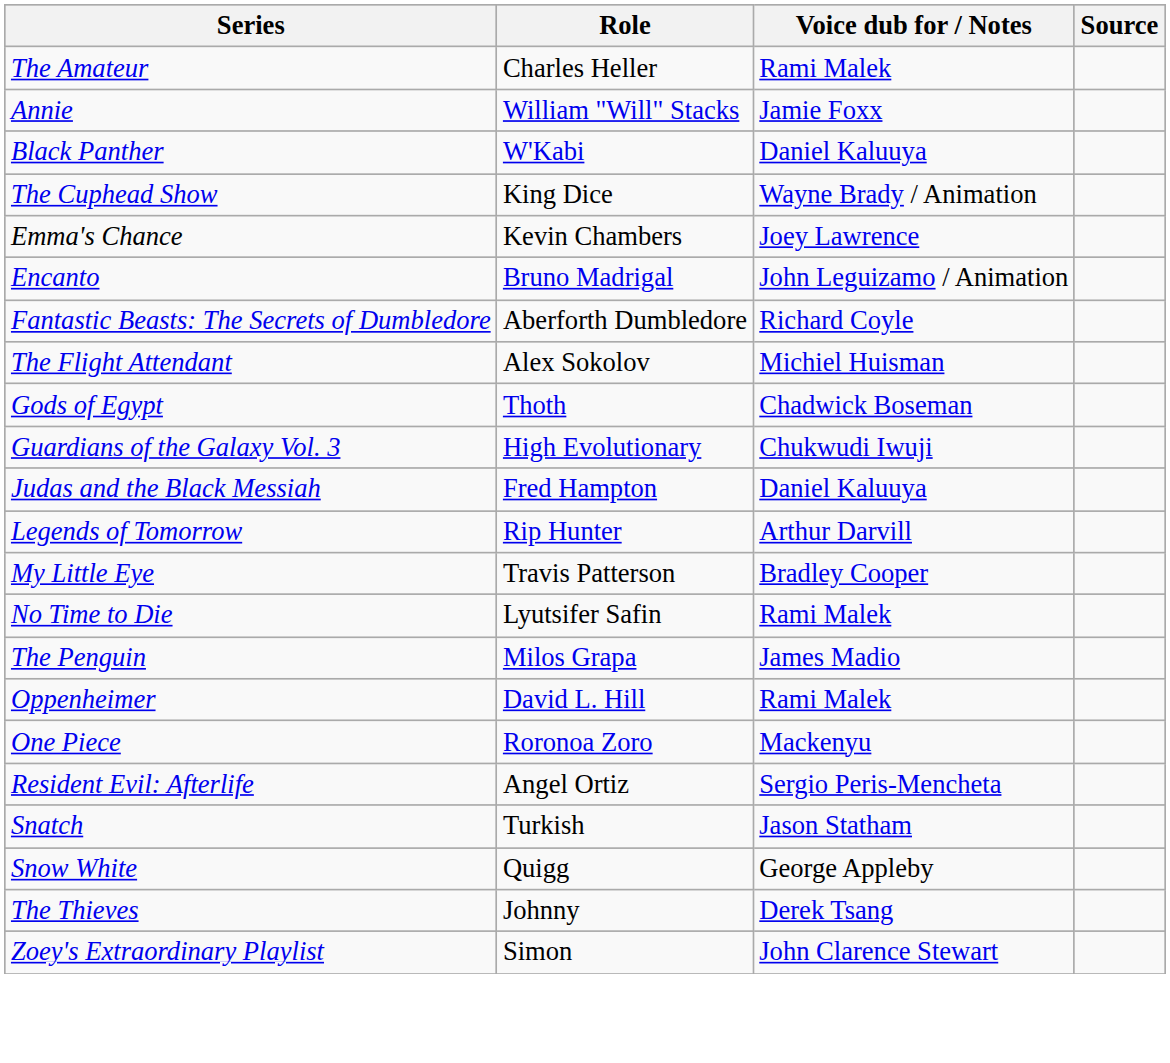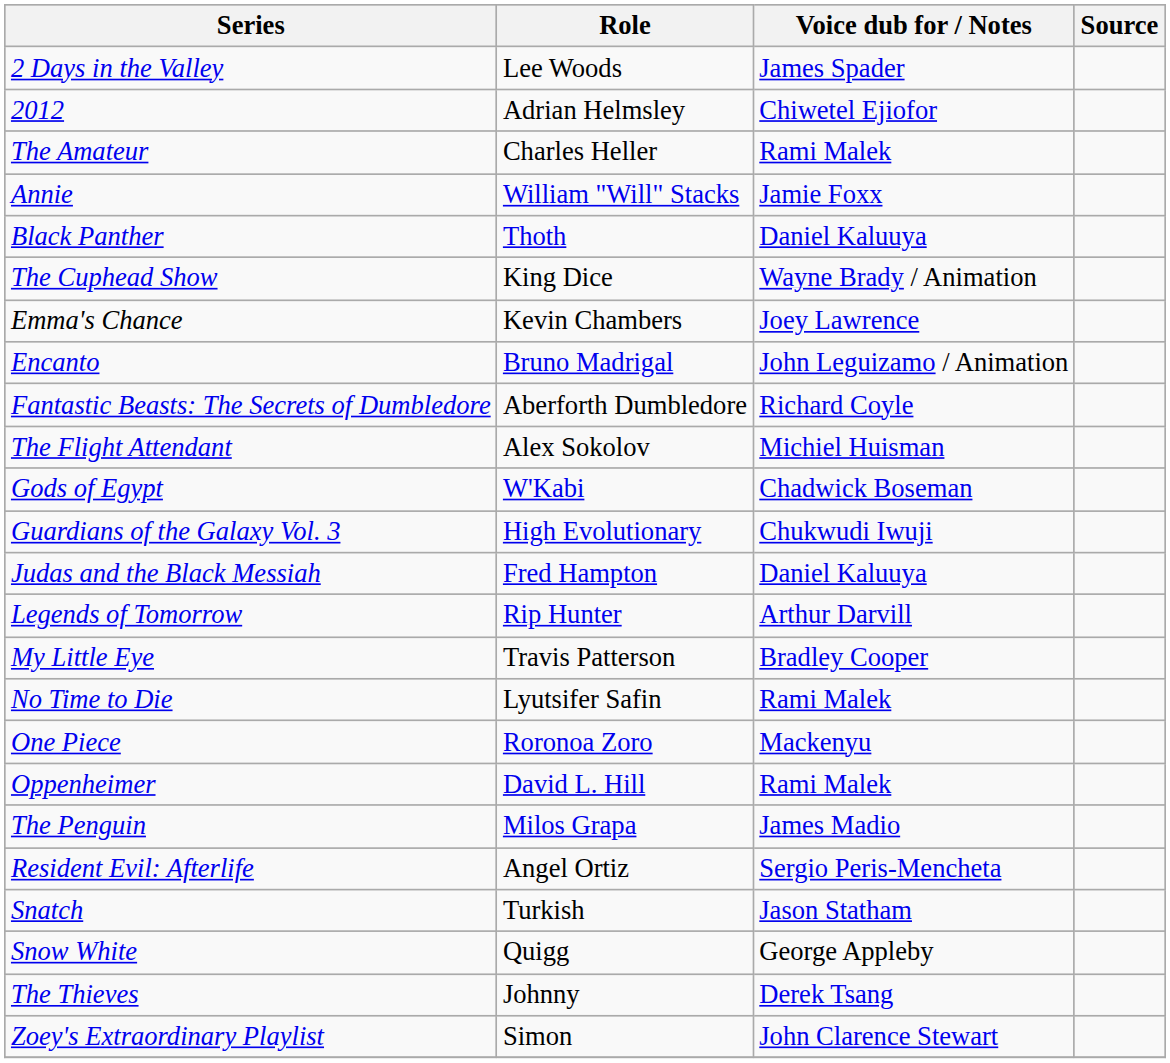+ row: 2 Days in the Valley | Lee Woods | James Spader
+ row: 2012 | Adrian Helmsley | Chiwetel Ejiofor
Black Panther | Role: W'Kabi -> Thoth
Gods of Egypt | Role: Thoth -> W'Kabi
rows swapped: One Piece <-> The Penguin
